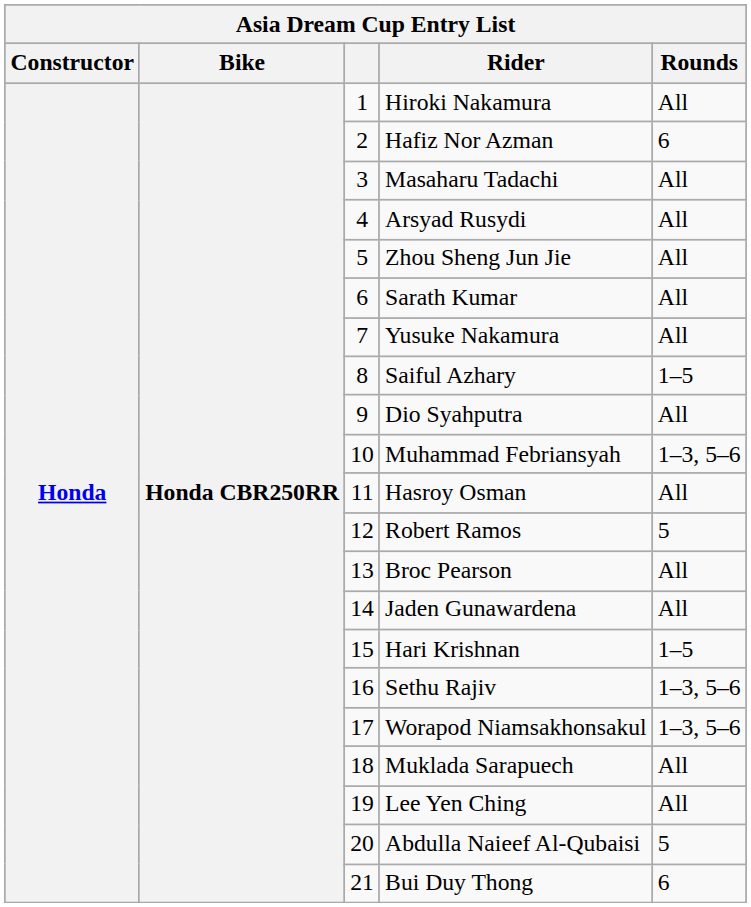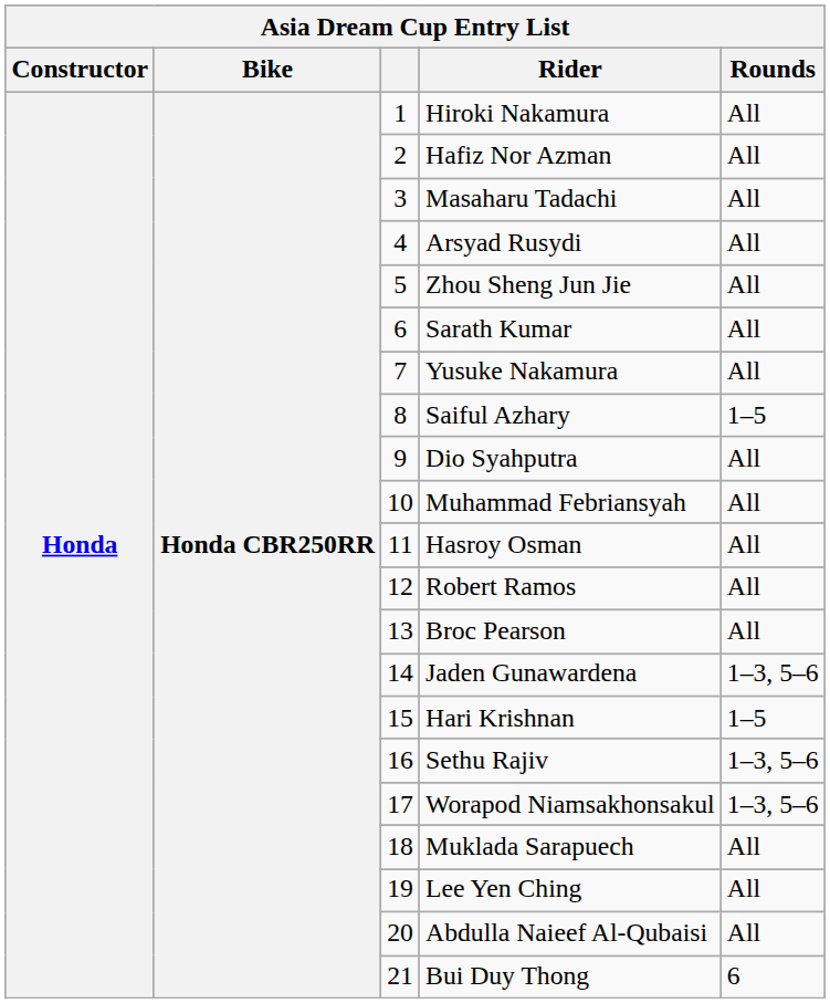Hafiz Nor Azman | Rounds: 6 -> All
Muhammad Febriansyah | Rounds: 1–3, 5–6 -> All
Robert Ramos | Rounds: 5 -> All
Jaden Gunawardena | Rounds: All -> 1–3, 5–6
Abdulla Naieef Al-Qubaisi | Rounds: 5 -> All
